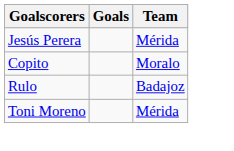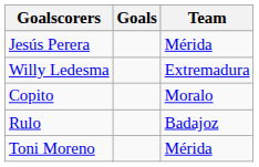+ row: Willy Ledesma | Extremadura
